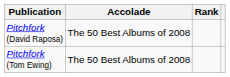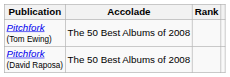rows swapped: Pitchfork (Tom Ewing) <-> Pitchfork (David Raposa)
